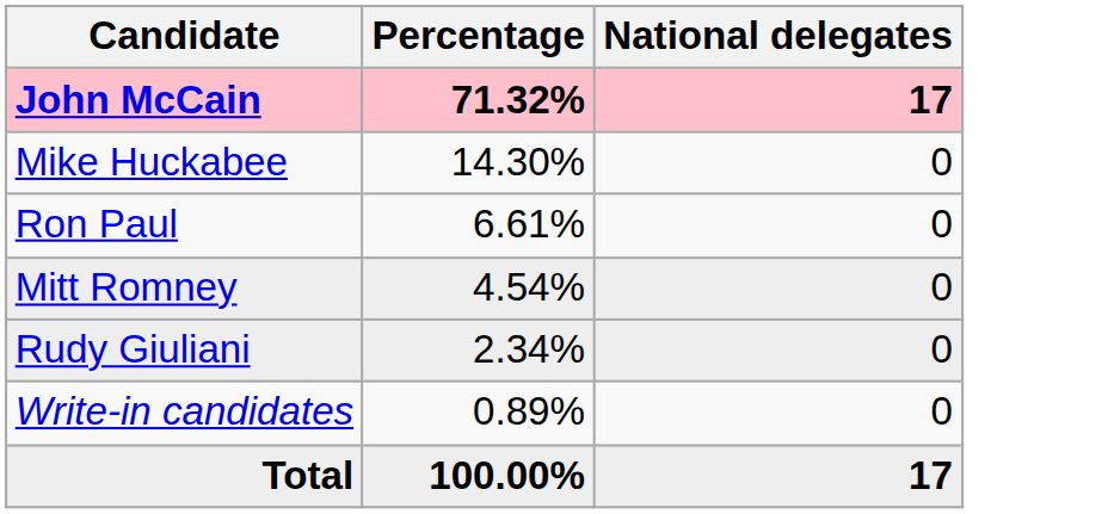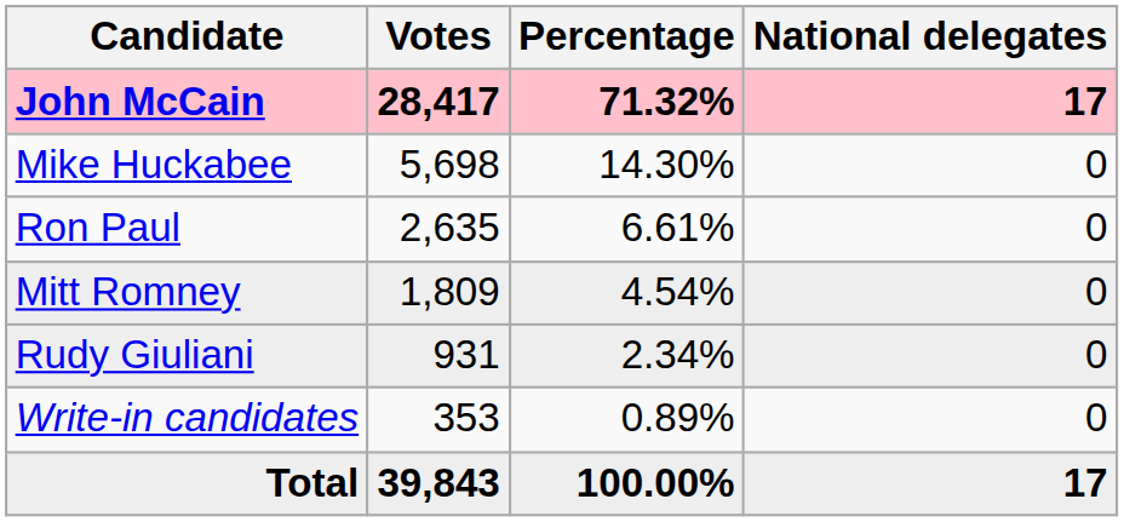+ column: Votes | 28,417 | 5,698 | 2,635 | 1,809 | 931 | 353 | 39,843
